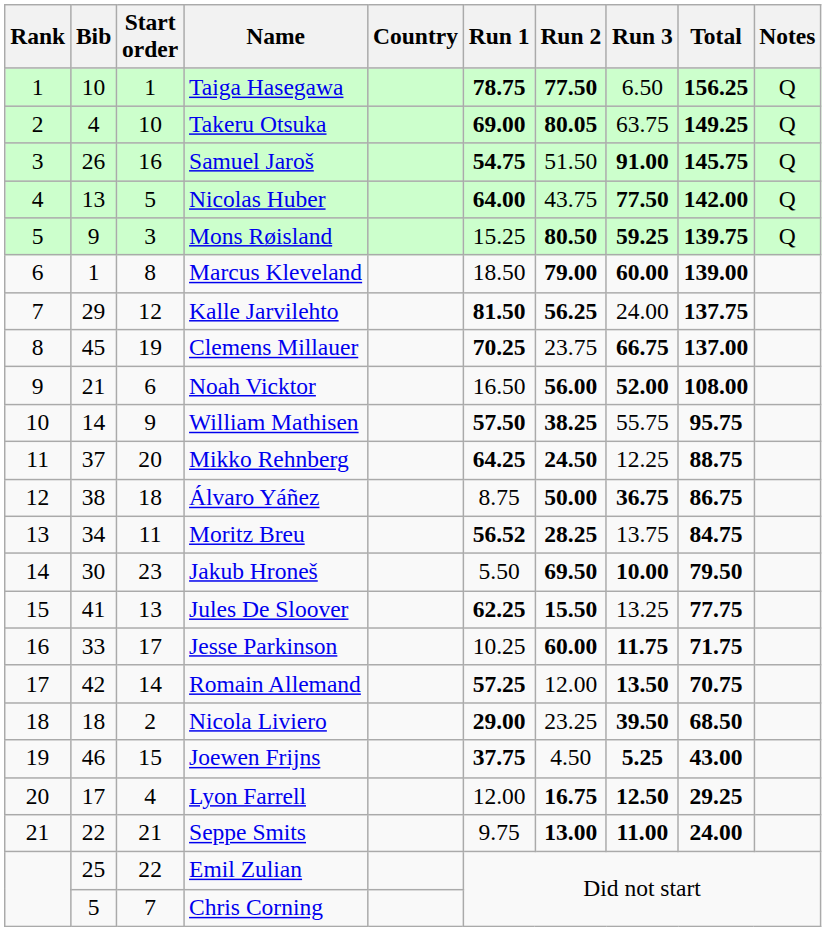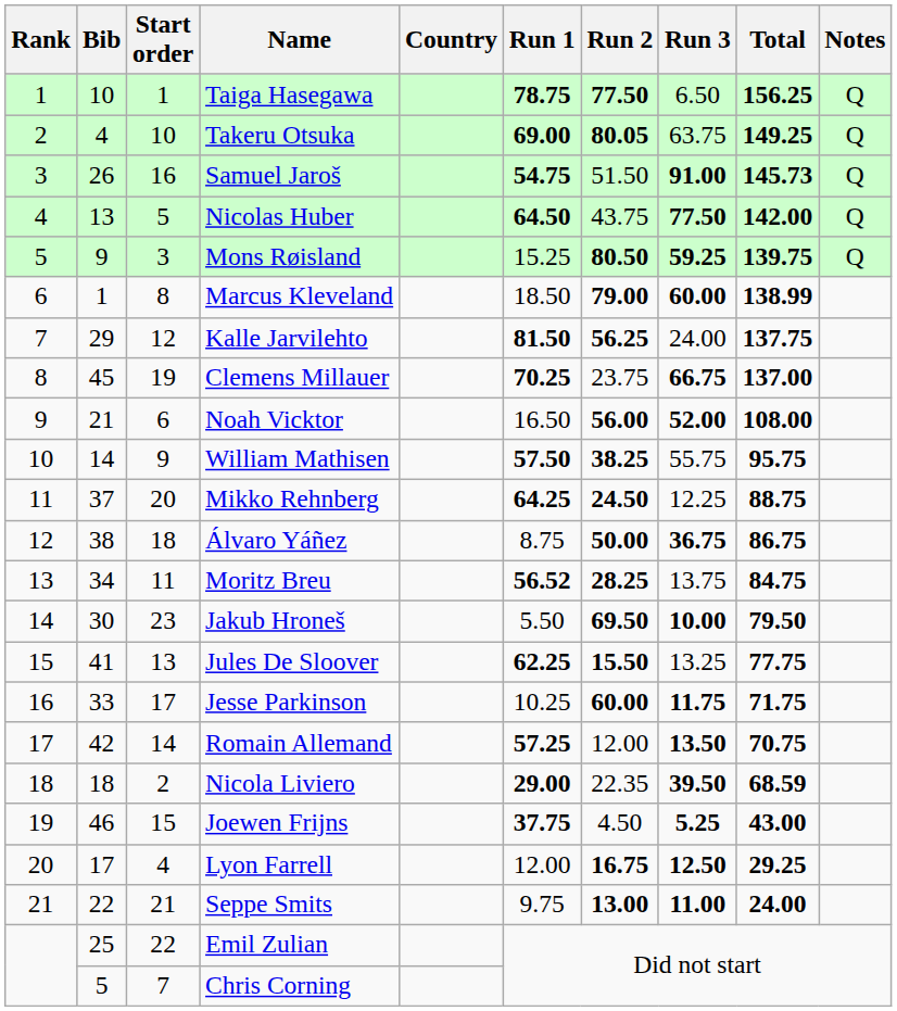Samuel Jaroš | Total: 145.75 -> 145.73
Nicolas Huber | Run 1: 64.00 -> 64.50
Marcus Kleveland | Total: 139.00 -> 138.99
Nicola Liviero | Run 2: 23.25 -> 22.35
Nicola Liviero | Total: 68.50 -> 68.59
